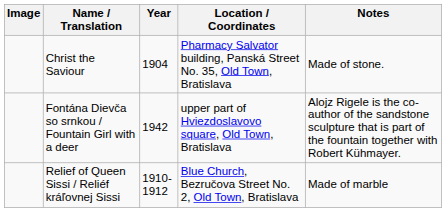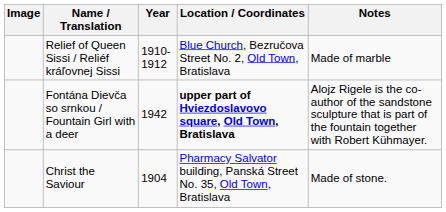rows swapped: Christ the Saviour <-> Relief of Queen Sissi / Reliéf kráľovnej Sissi
Fontána Dievča so srnkou / Fountain Girl with a deer | Location / Coordinates: normal -> bold
